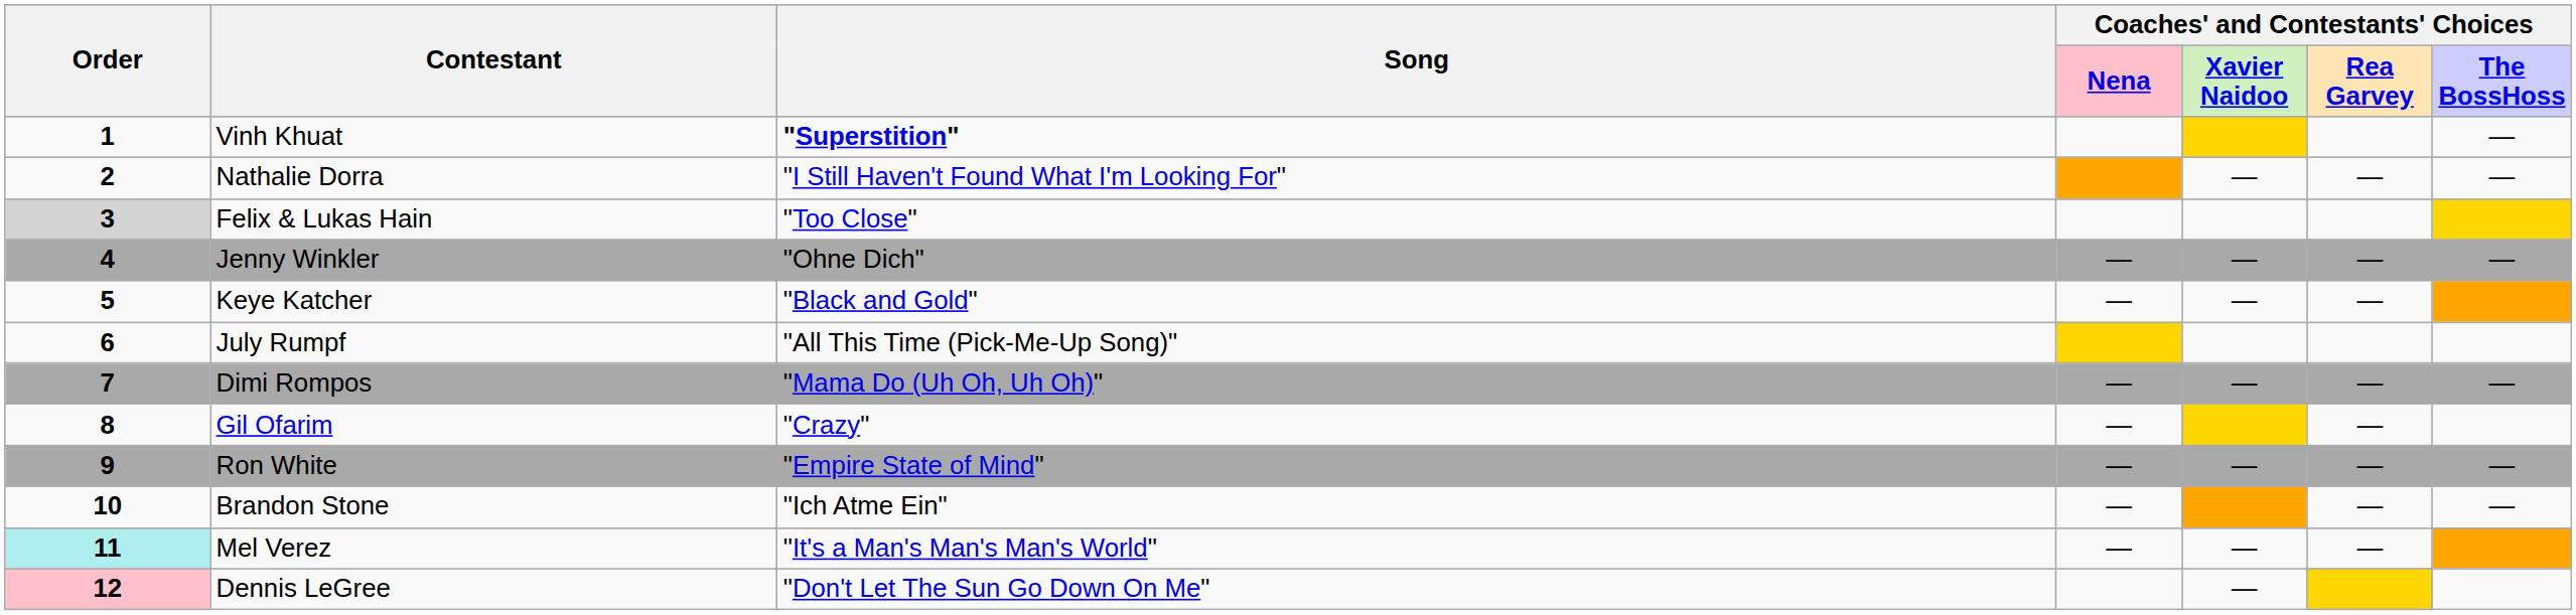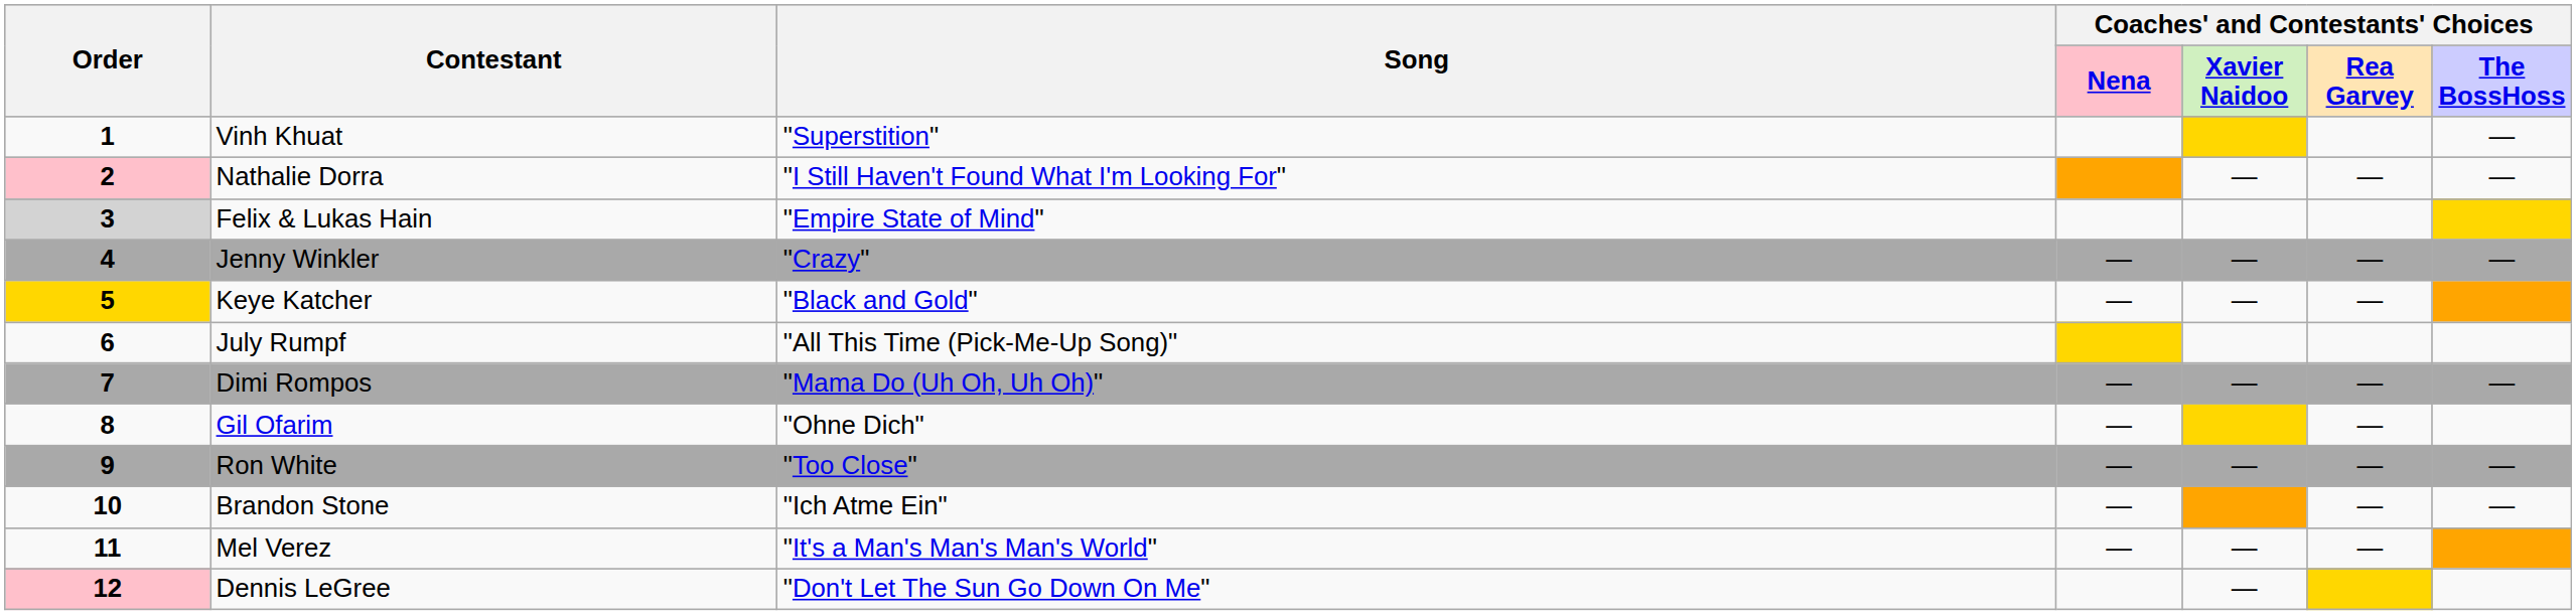Vinh Khuat | Song: bold -> normal
Nathalie Dorra | Order: no background -> pink background
Felix & Lukas Hain | Song: "Too Close" -> "Empire State of Mind"
Jenny Winkler | Song: "Ohne Dich" -> "Crazy"
Keye Katcher | Order: no background -> gold background
Gil Ofarim | Song: "Crazy" -> "Ohne Dich"
Ron White | Song: "Empire State of Mind" -> "Too Close"
Mel Verez | Order: paleturquoise background -> no background
